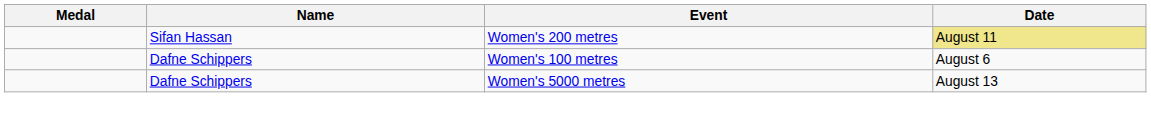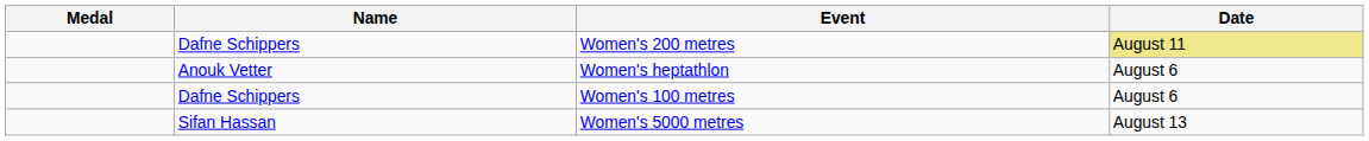Women's 200 metres | Name: Sifan Hassan -> Dafne Schippers
+ row: Anouk Vetter | Women's heptathlon | August 6
Women's 5000 metres | Name: Dafne Schippers -> Sifan Hassan
